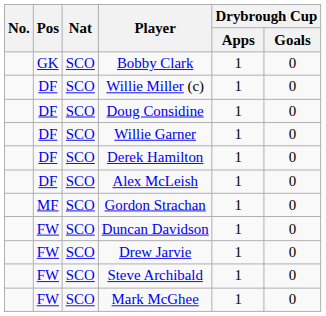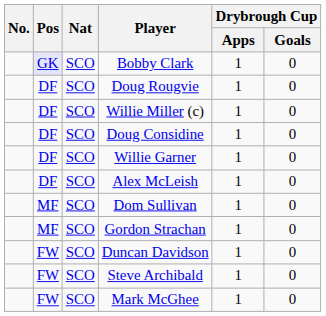Bobby Clark | Pos: no background -> lavender background
+ row: DF | SCO | Doug Rougvie | 1 | 0
- row: DF | SCO | Derek Hamilton | 1 | 0
+ row: MF | SCO | Dom Sullivan | 1 | 0
- row: FW | SCO | Drew Jarvie | 1 | 0
